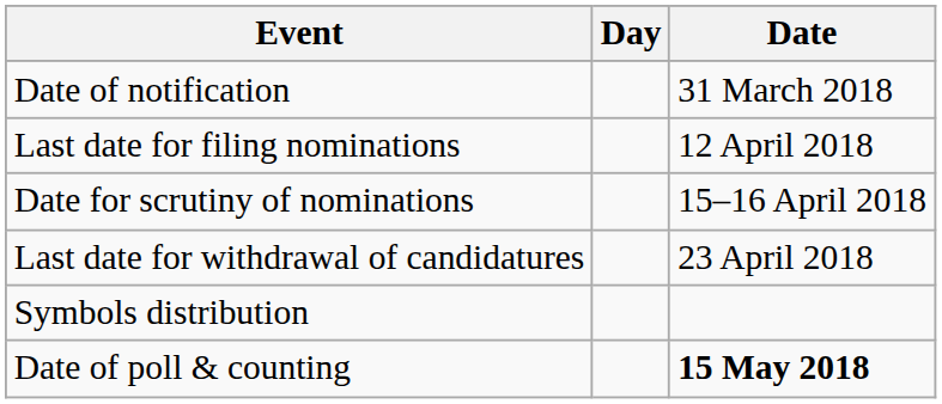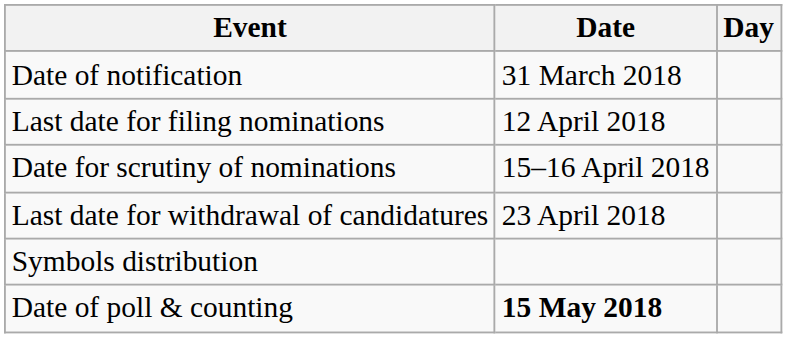columns swapped: Date <-> Day
